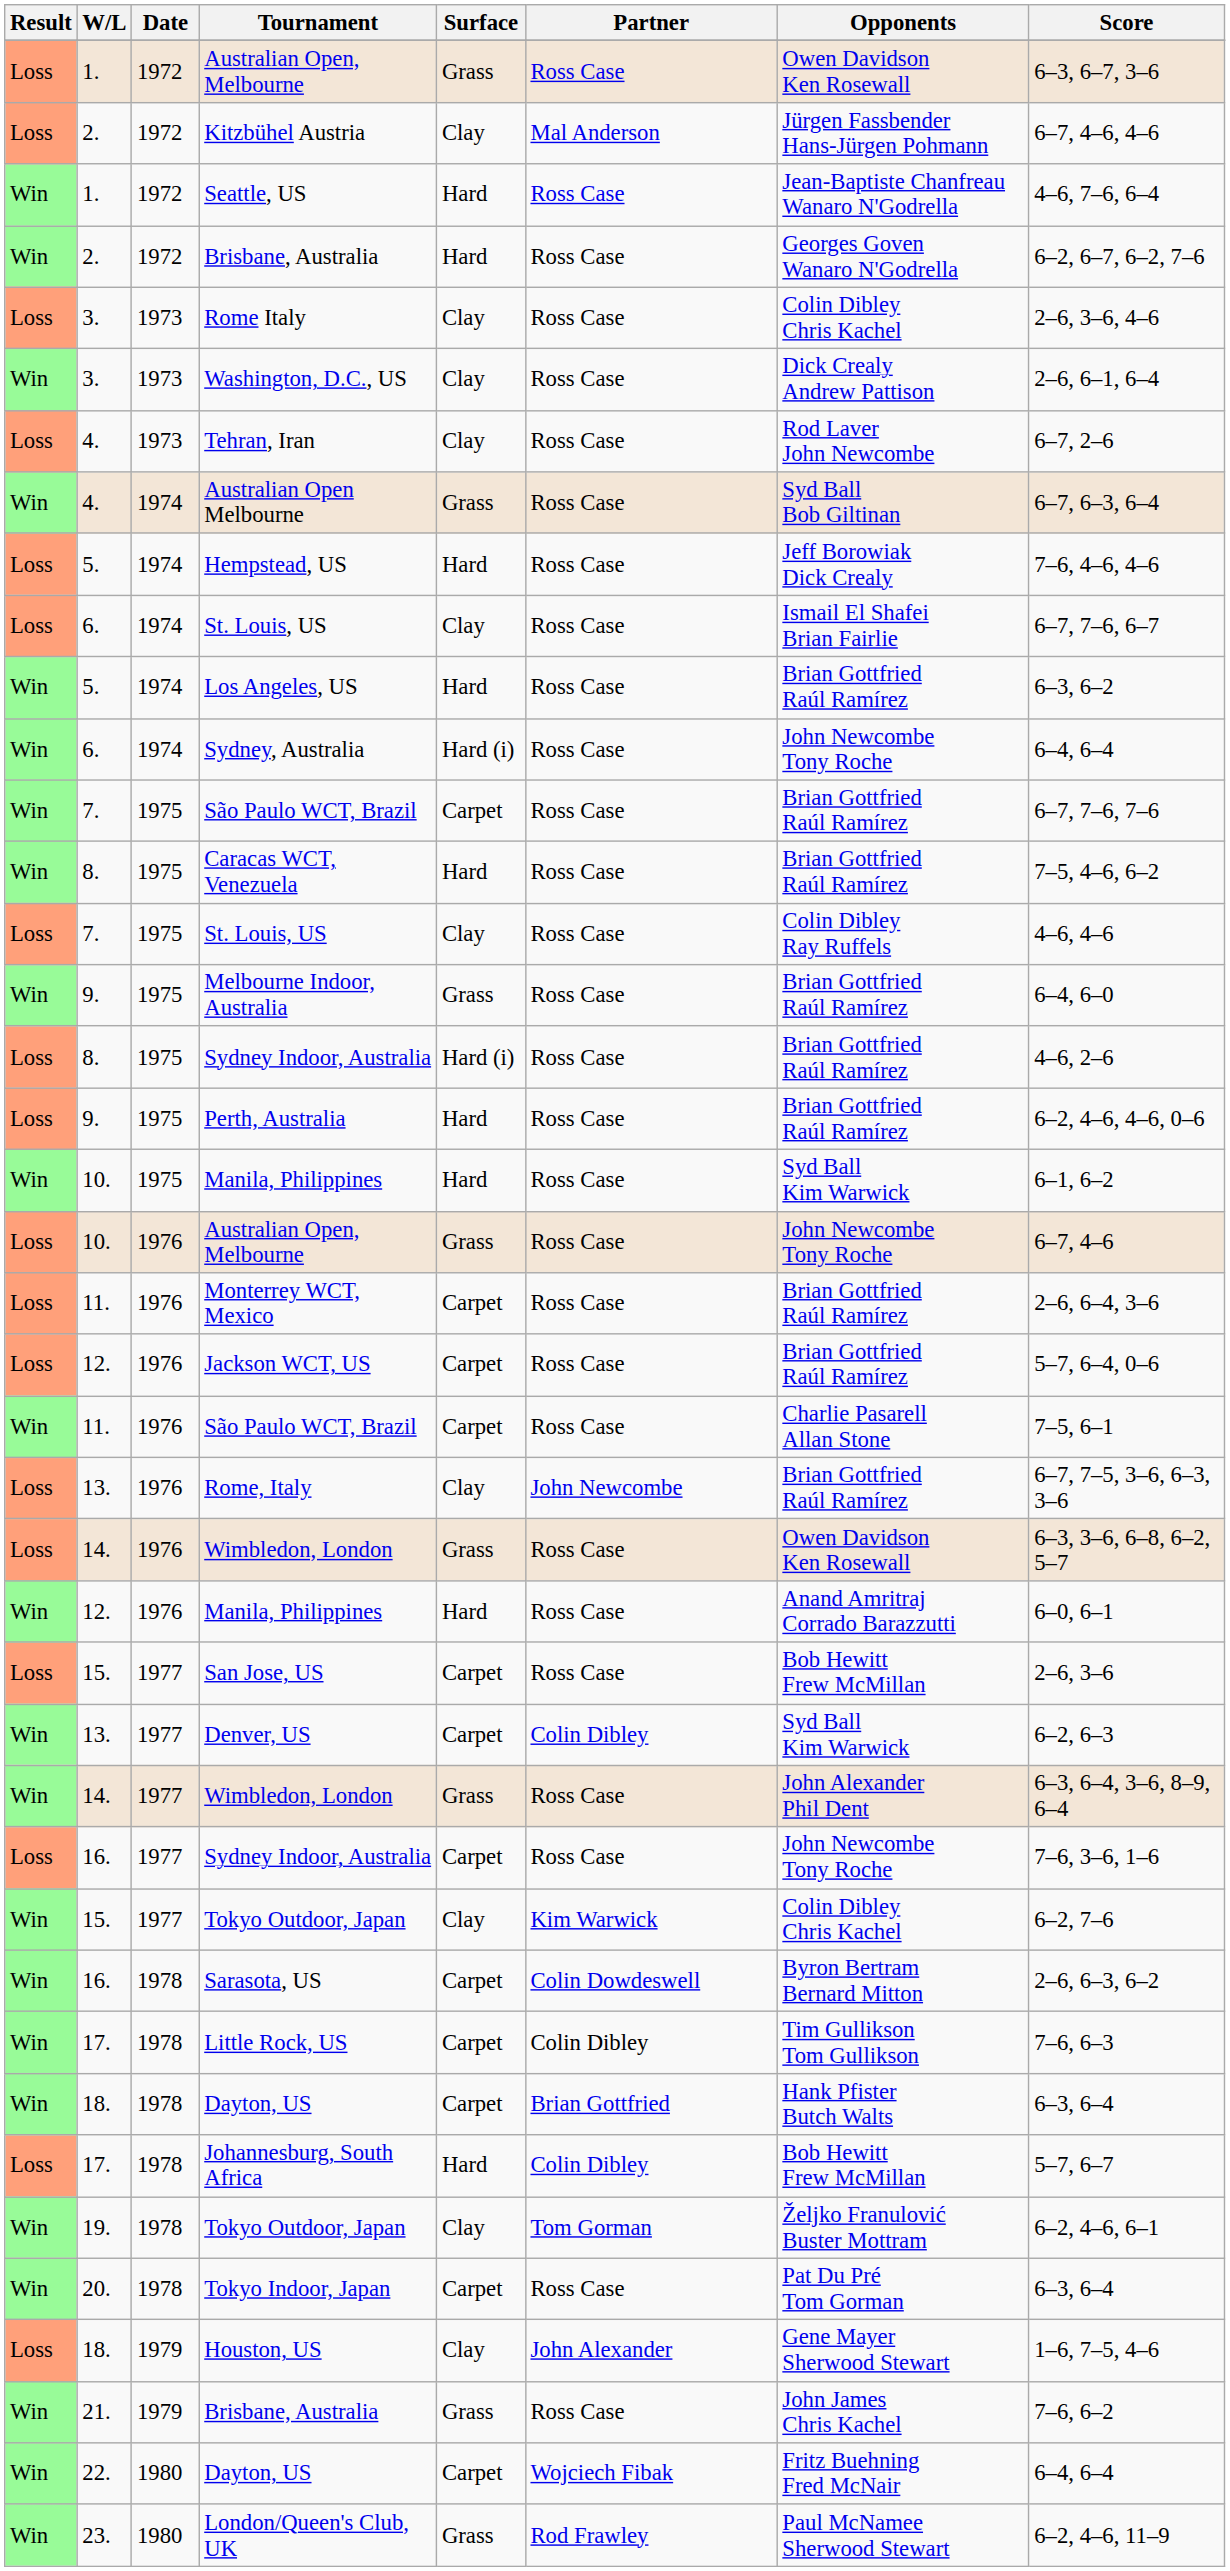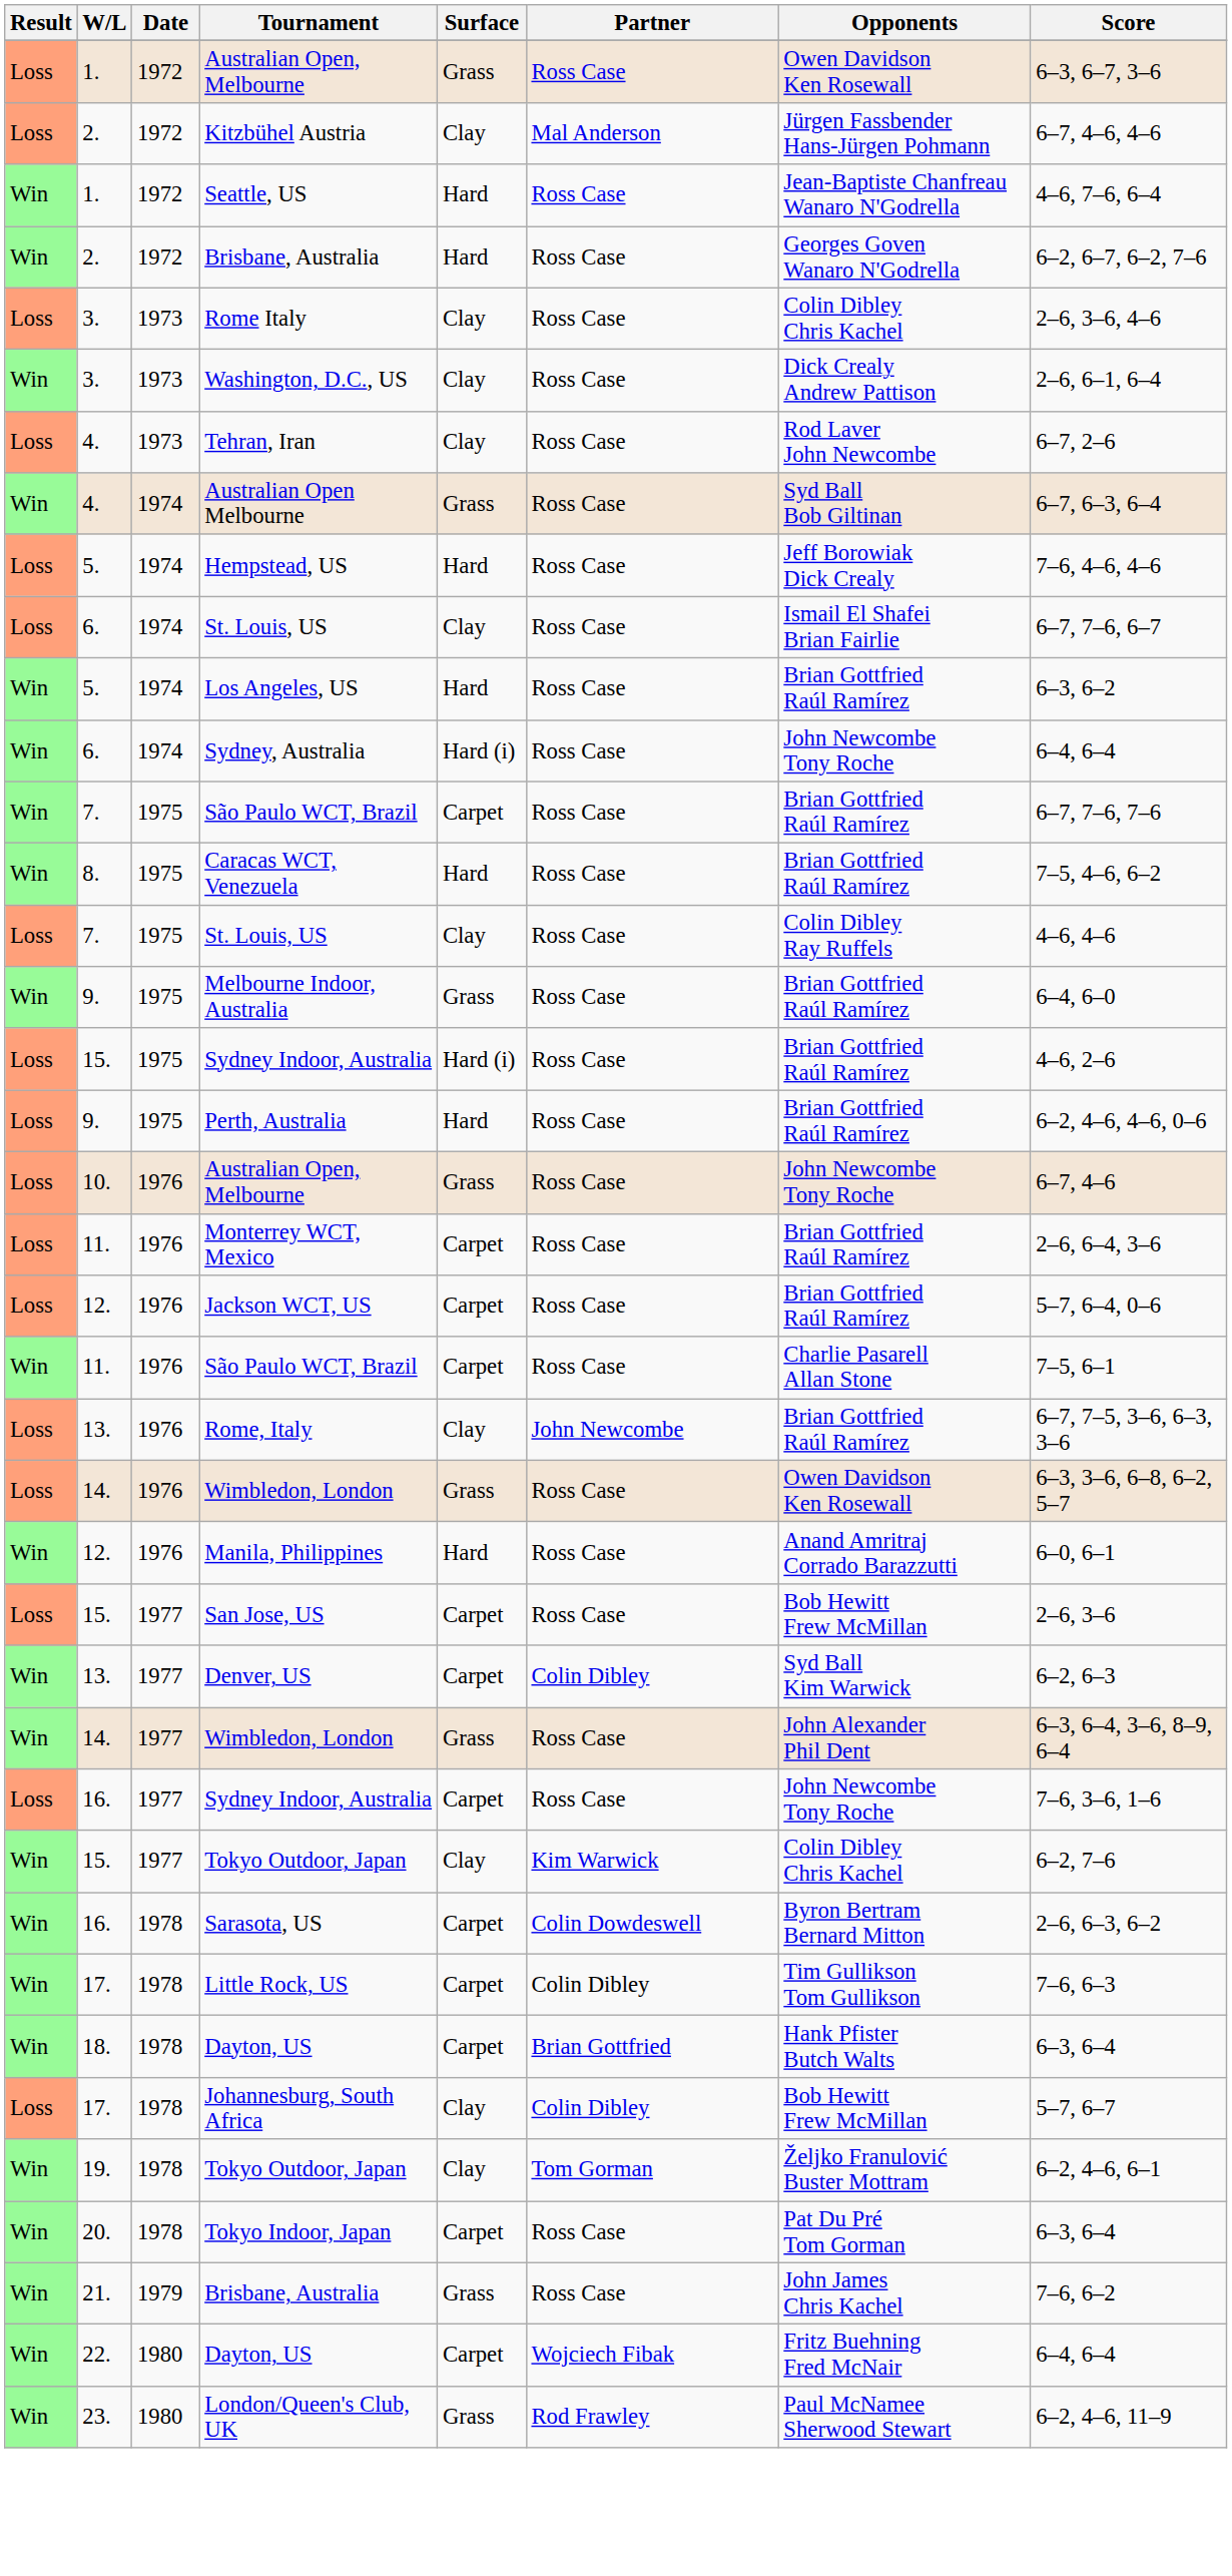1975 / Sydney Indoor, Australia | W/L: 8. -> 15.
- row: Win | 10. | 1975 | Manila, Philippines | Hard | Ross Case | Syd Ball Kim Warwick | 6–1, 6–2
Johannesburg, South Africa | Surface: Hard -> Clay
- row: Loss | 18. | 1979 | Houston, US | Clay | John Alexander | Gene Mayer Sherwood Stewart | 1–6, 7–5, 4–6
